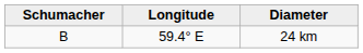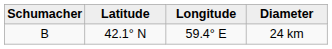+ column: Latitude | 42.1° N
